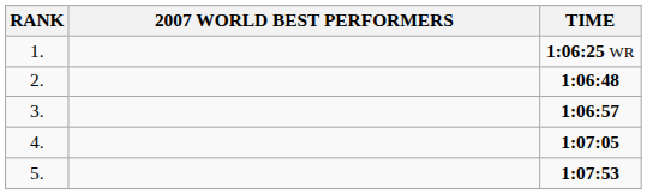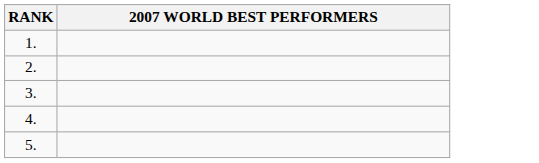- column: TIME | 1:06:25 WR | 1:06:48 | 1:06:57 | 1:07:05 | 1:07:53
